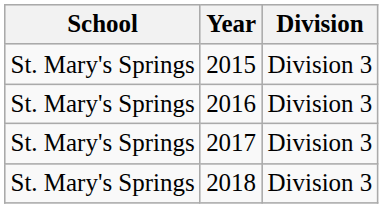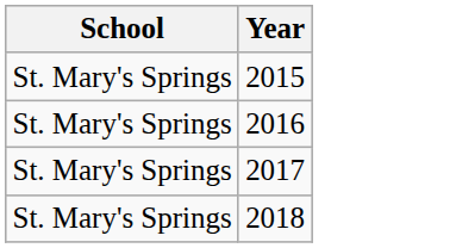- column: Division | Division 3 | Division 3 | Division 3 | Division 3
